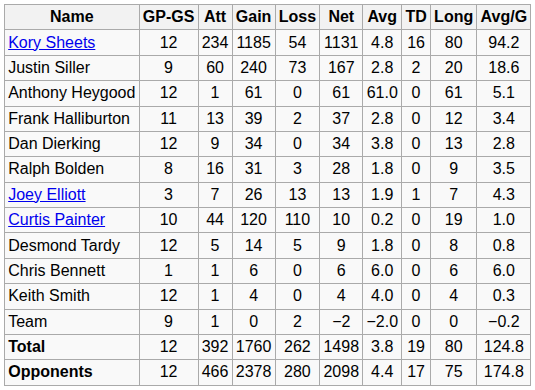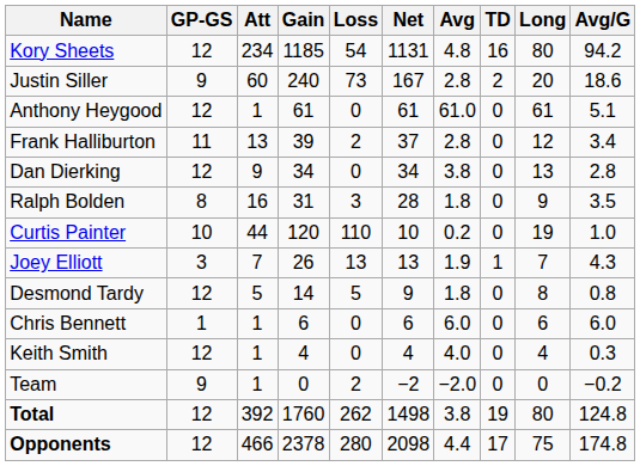rows swapped: Joey Elliott <-> Curtis Painter
